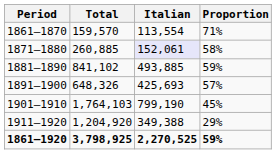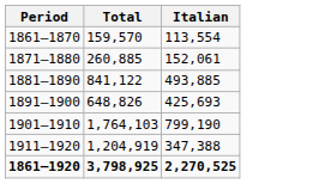- column: Proportion | 71% | 58% | 59% | 57% | 45% | 29% | 59%
1871–1880 | Italian: lavender background -> no background
1881–1890 | Total: 841,102 -> 841,122
1891–1900 | Total: 648,326 -> 648,826
1911–1920 | Total: 1,204,920 -> 1,204,919
1911–1920 | Italian: 349,388 -> 347,388
